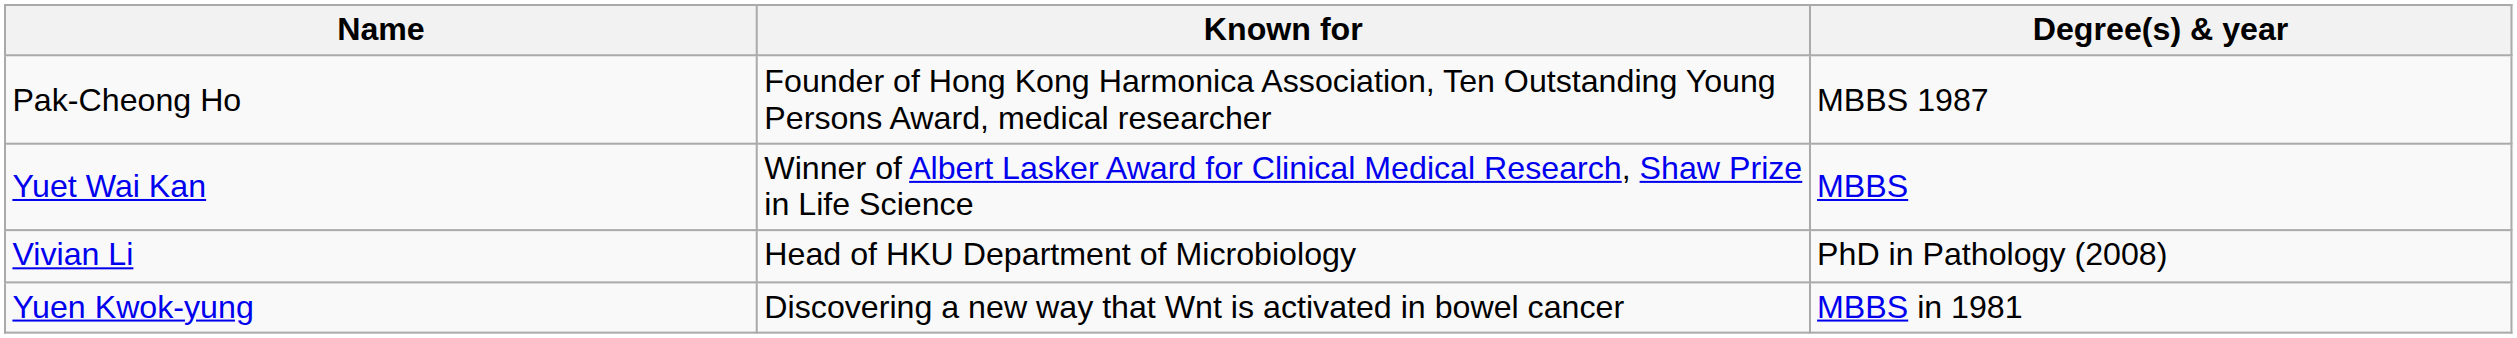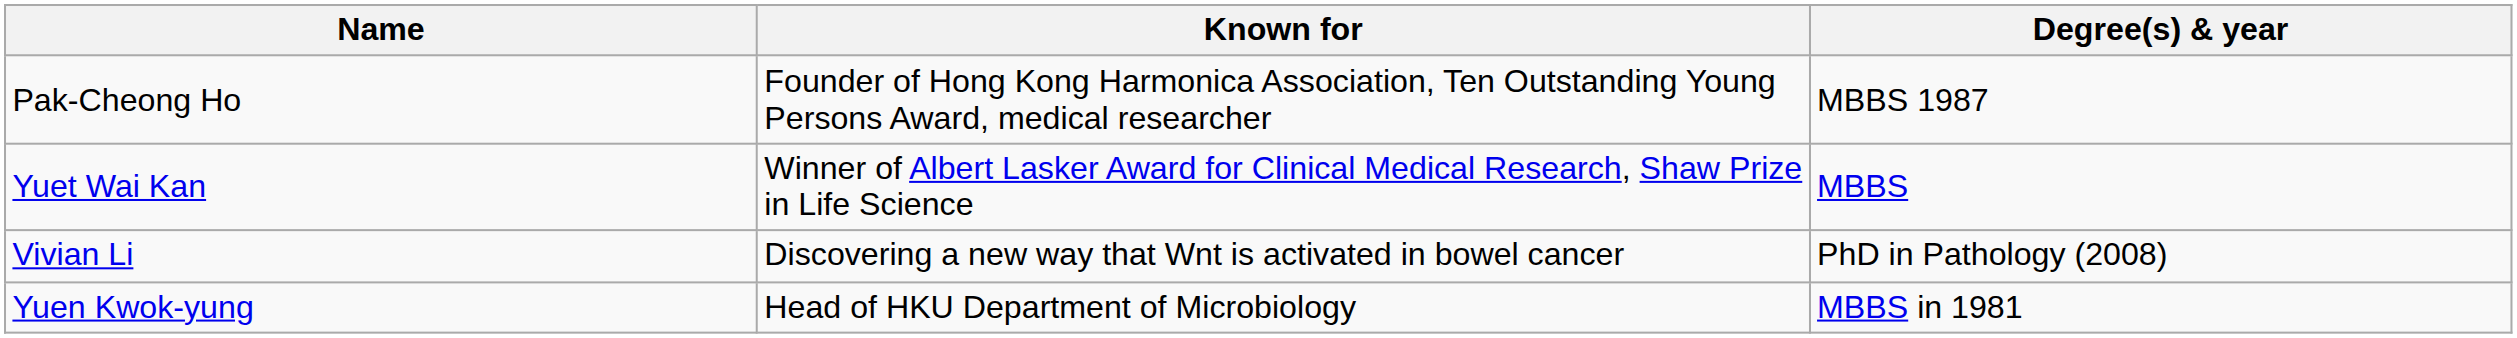Vivian Li | Known for: Head of HKU Department of Microbiology -> Discovering a new way that Wnt is activated in bowel cancer
Yuen Kwok-yung | Known for: Discovering a new way that Wnt is activated in bowel cancer -> Head of HKU Department of Microbiology
